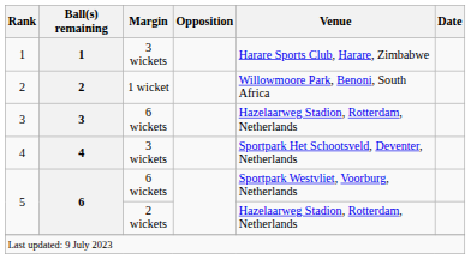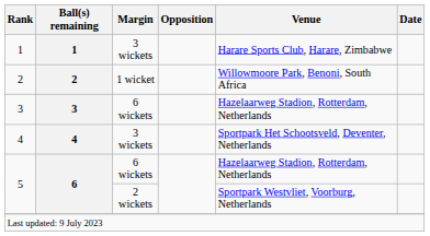5 / 6 wickets | Venue: Sportpark Westvliet, Voorburg, Netherlands -> Hazelaarweg Stadion, Rotterdam, Netherlands
5 / 2 wickets | Venue: Hazelaarweg Stadion, Rotterdam, Netherlands -> Sportpark Westvliet, Voorburg, Netherlands
